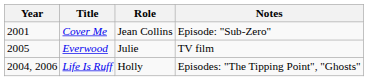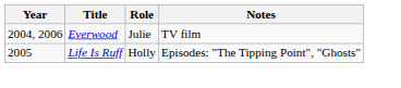- row: 2001 | Cover Me | Jean Collins | Episode: "Sub-Zero"
Everwood | Year: 2005 -> 2004, 2006
Life Is Ruff | Year: 2004, 2006 -> 2005
